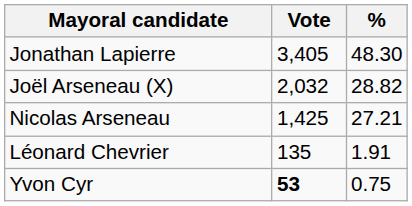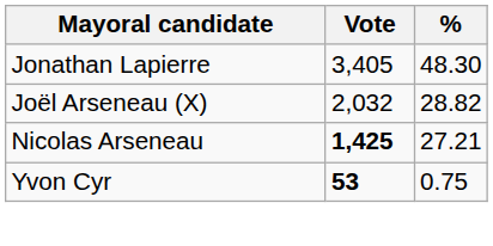Nicolas Arseneau | Vote: normal -> bold
- row: Léonard Chevrier | 135 | 1.91
